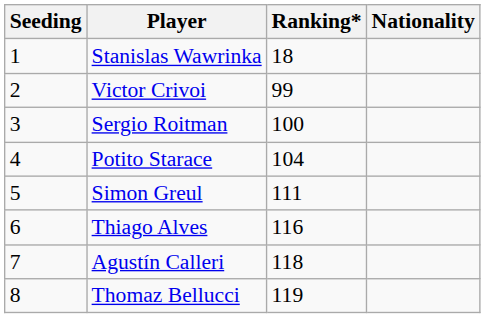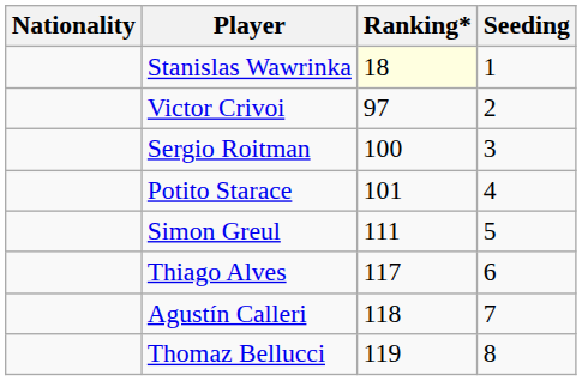columns swapped: Nationality <-> Seeding
Stanislas Wawrinka | Ranking*: no background -> lightyellow background
Victor Crivoi | Ranking*: 99 -> 97
Potito Starace | Ranking*: 104 -> 101
Thiago Alves | Ranking*: 116 -> 117
